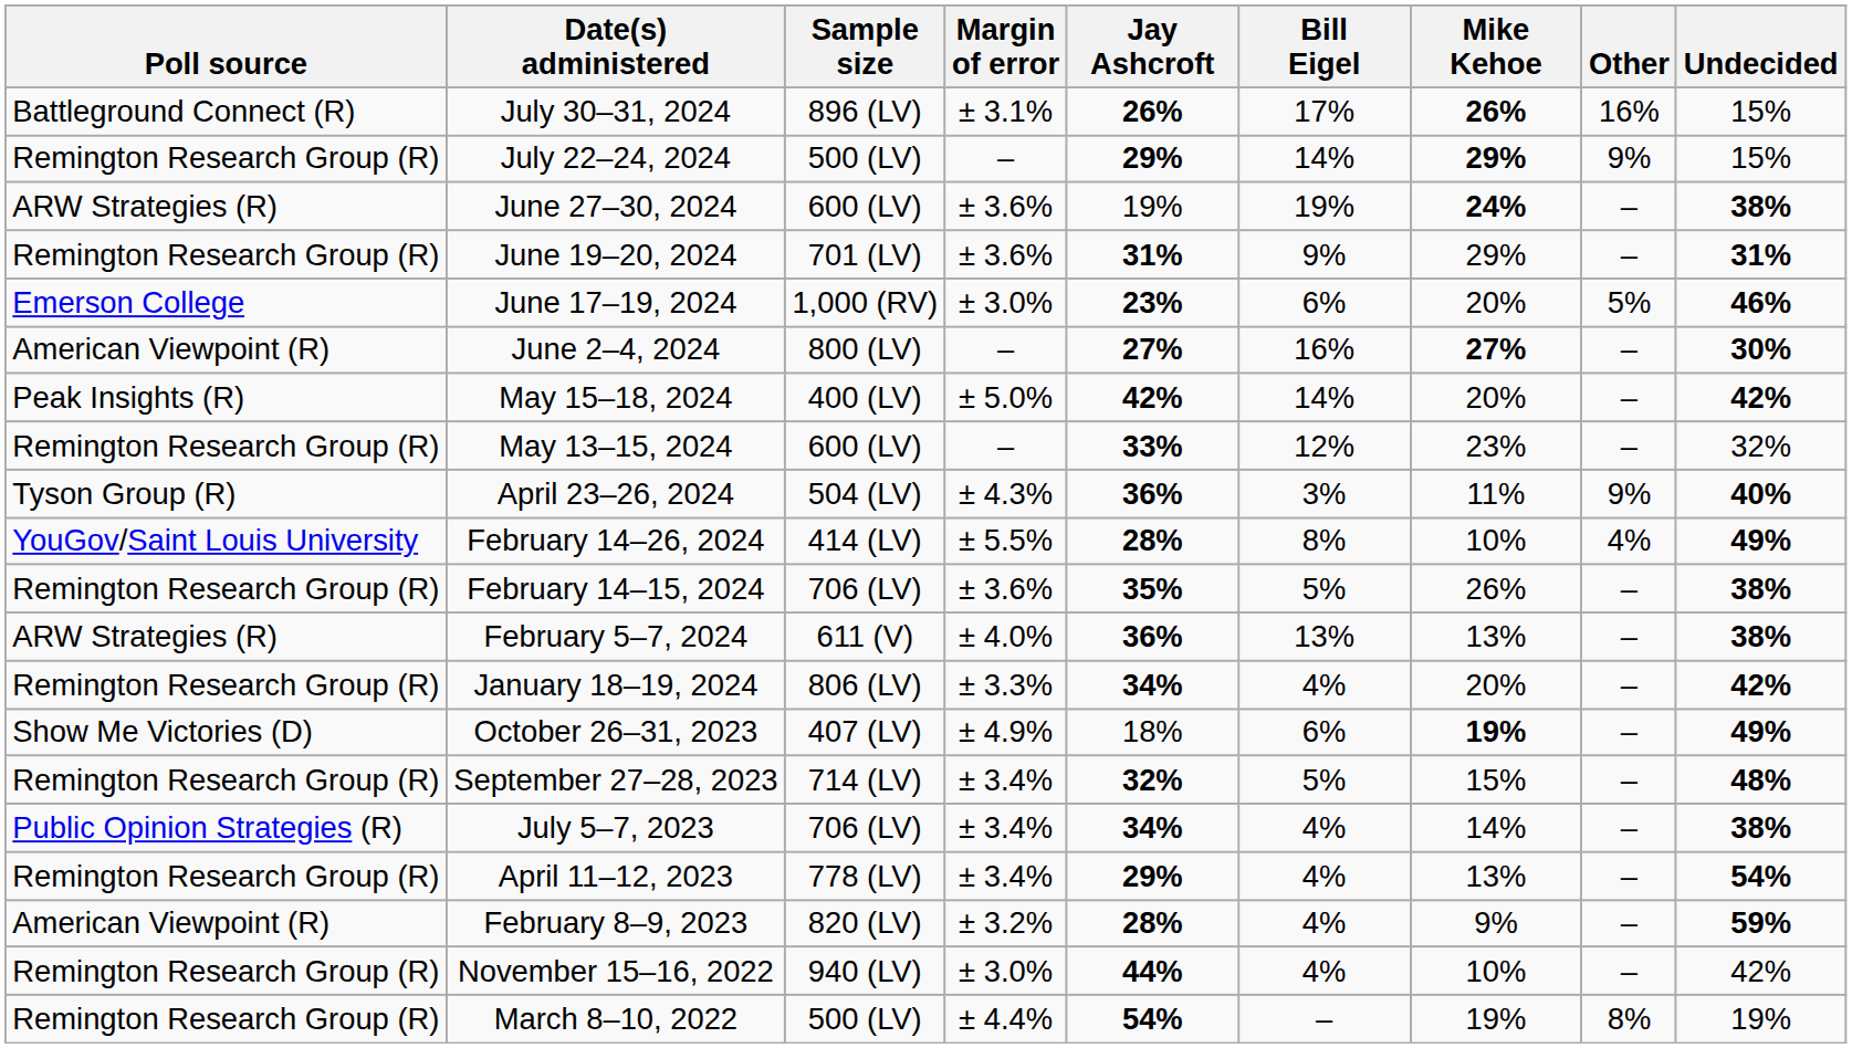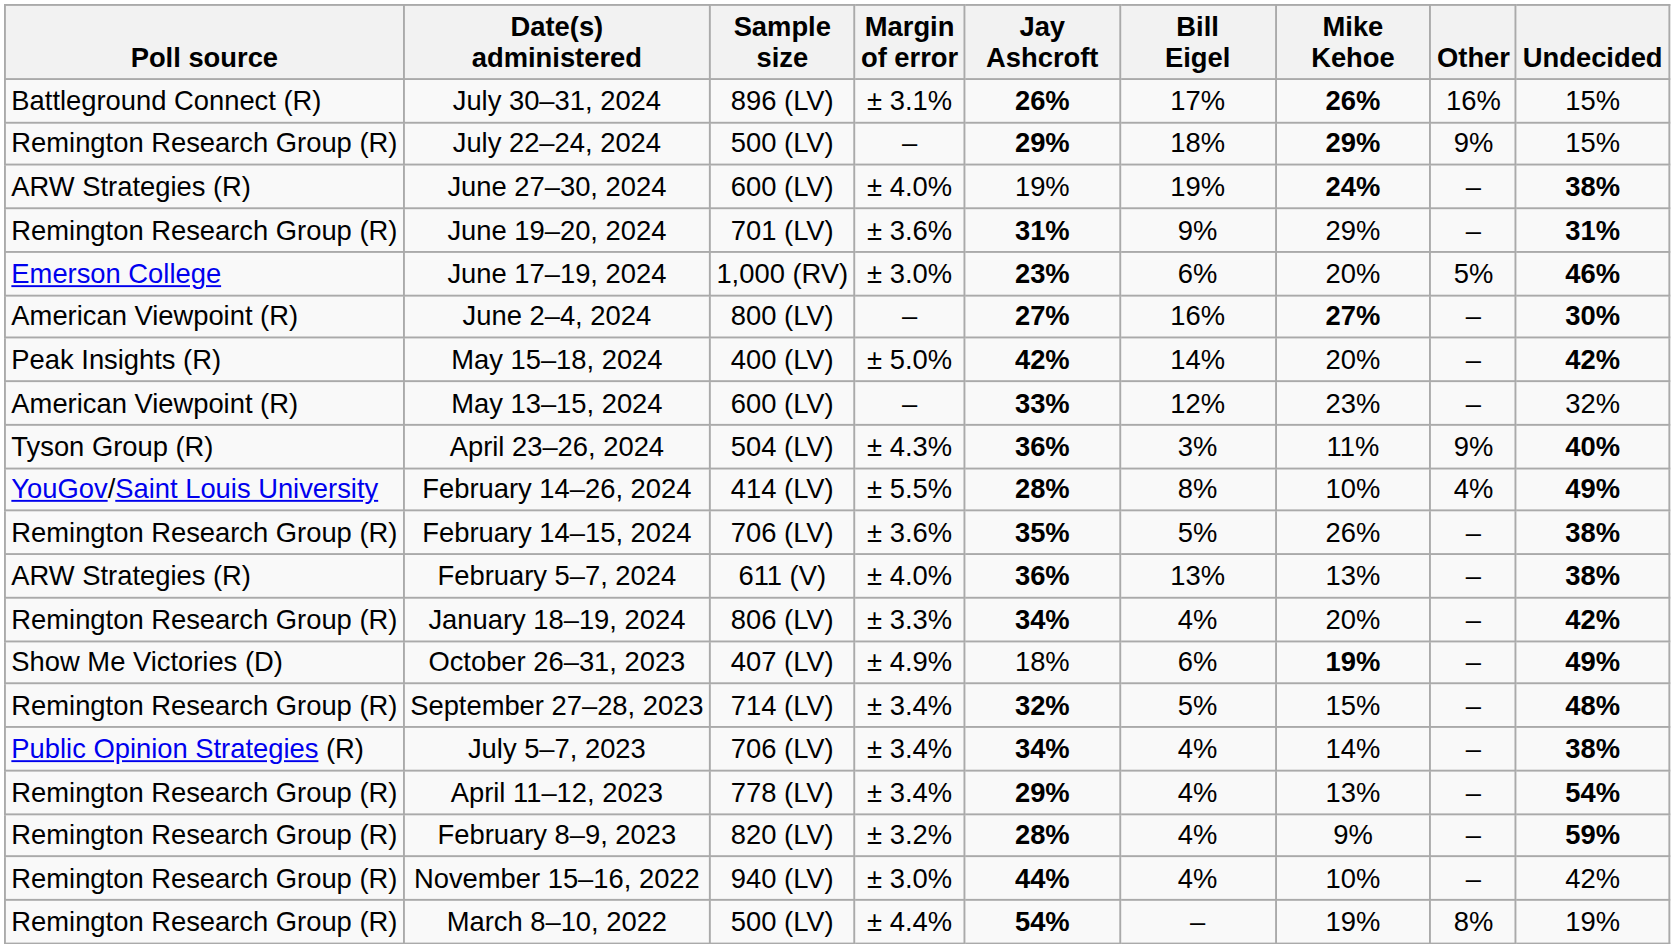July 22–24, 2024 | Bill Eigel: 14% -> 18%
June 27–30, 2024 | Margin of error: ± 3.6% -> ± 4.0%
May 13–15, 2024 | Poll source: Remington Research Group (R) -> American Viewpoint (R)
February 8–9, 2023 | Poll source: American Viewpoint (R) -> Remington Research Group (R)
